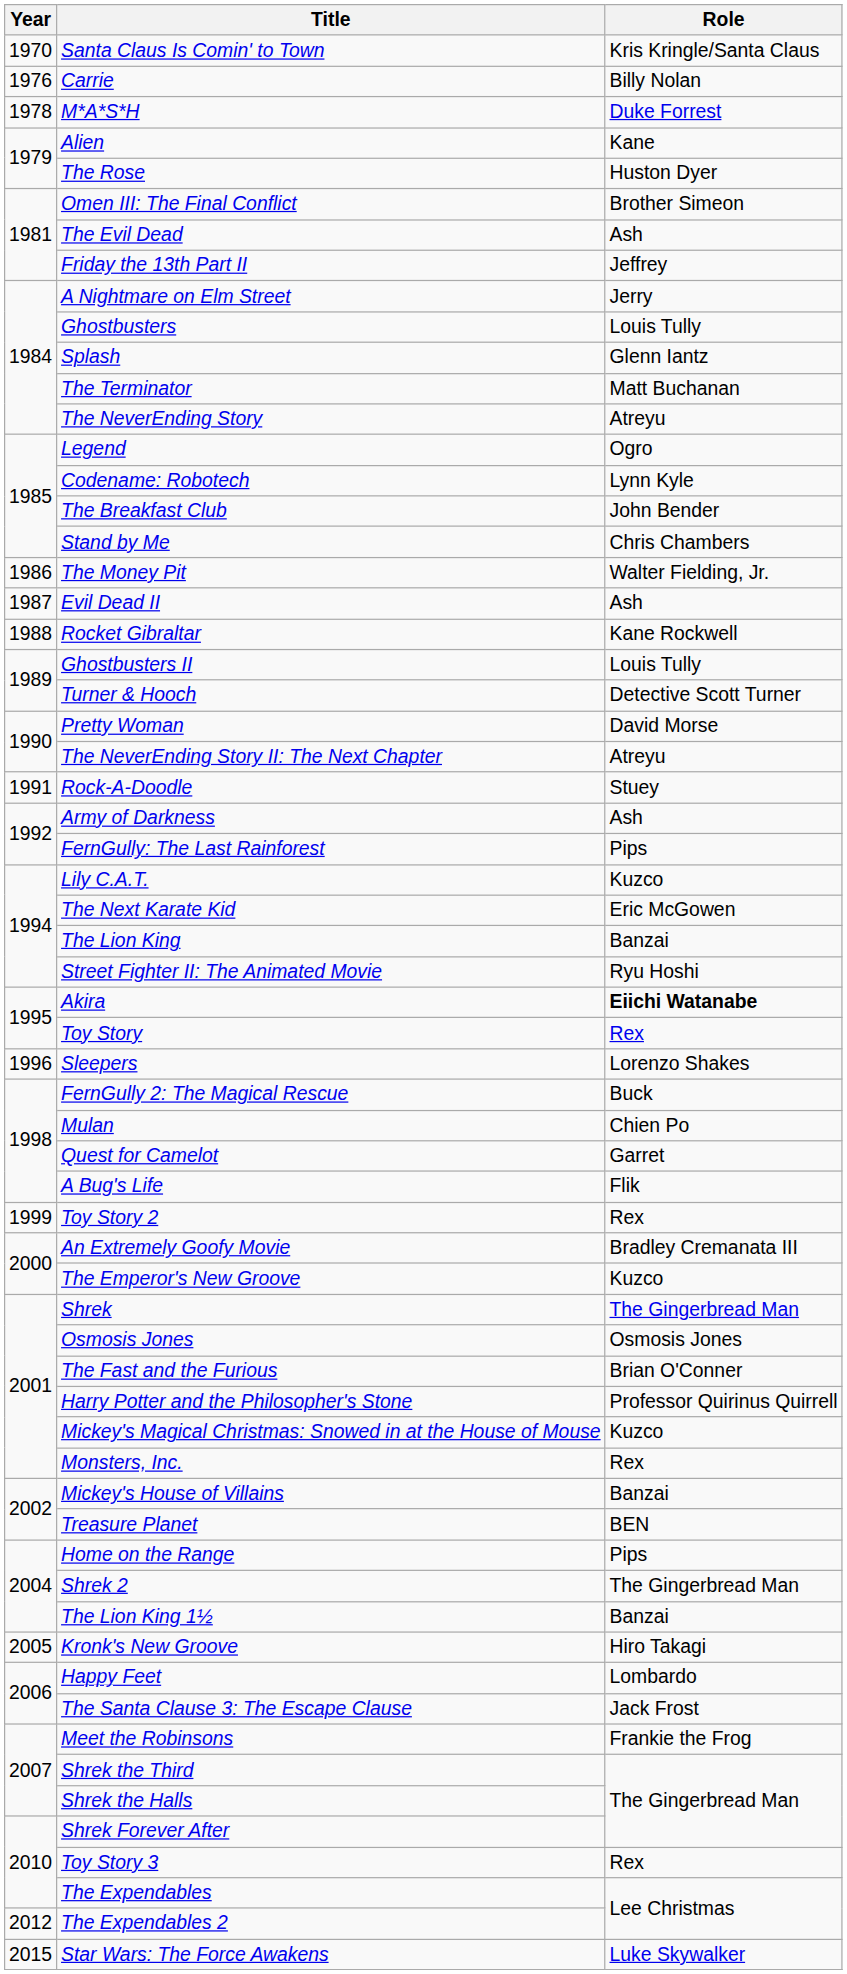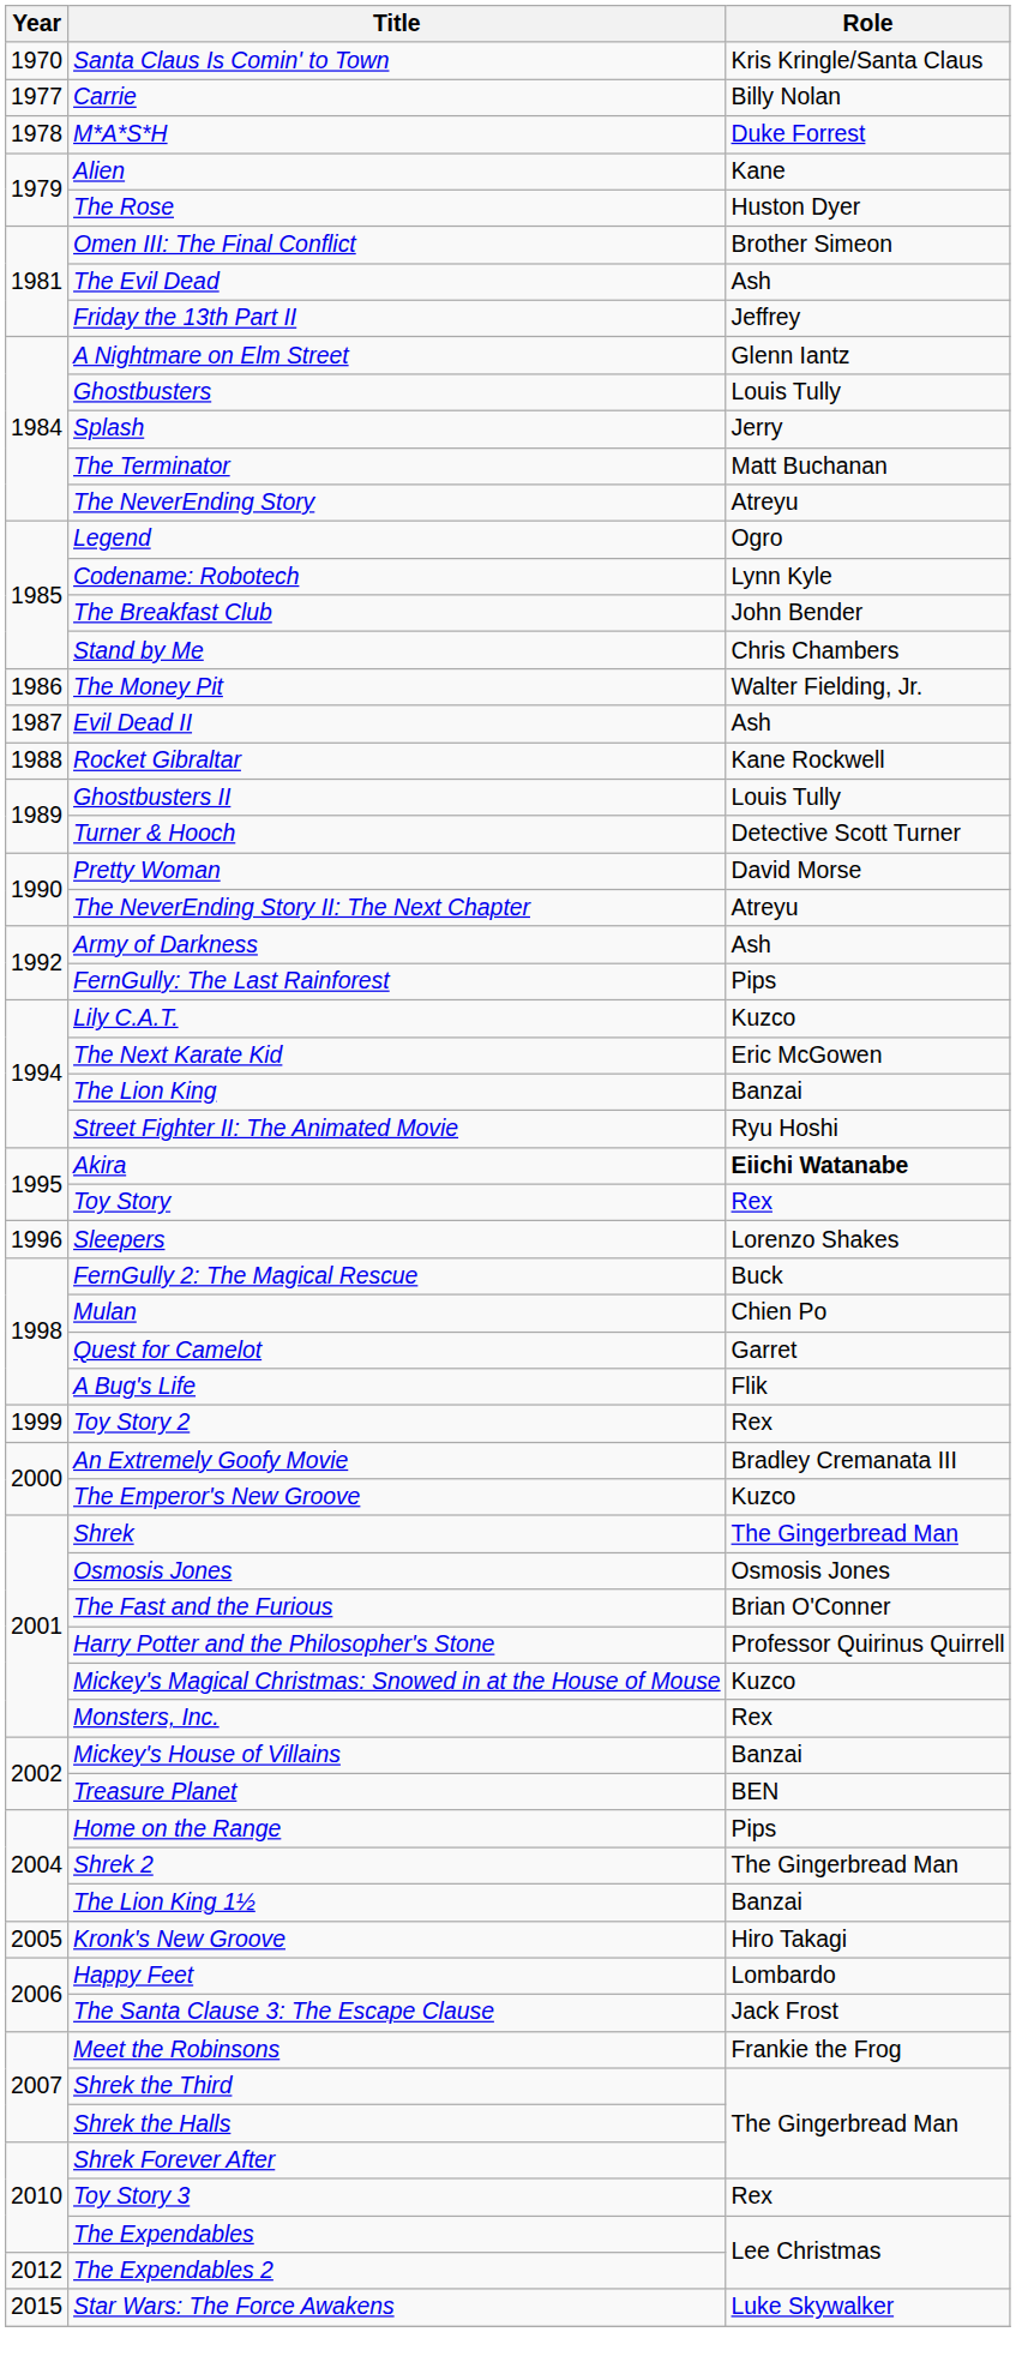Carrie | Year: 1976 -> 1977
A Nightmare on Elm Street | Role: Jerry -> Glenn Iantz
Splash | Role: Glenn Iantz -> Jerry
- row: 1991 | Rock-A-Doodle | Stuey
